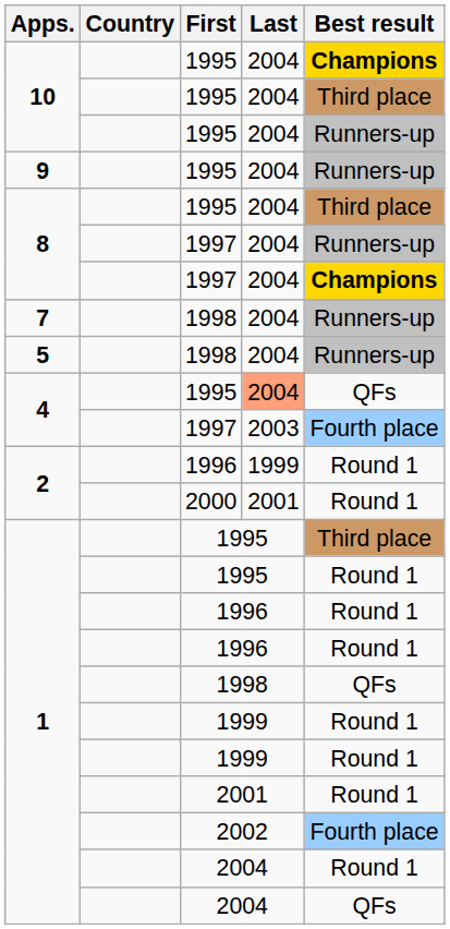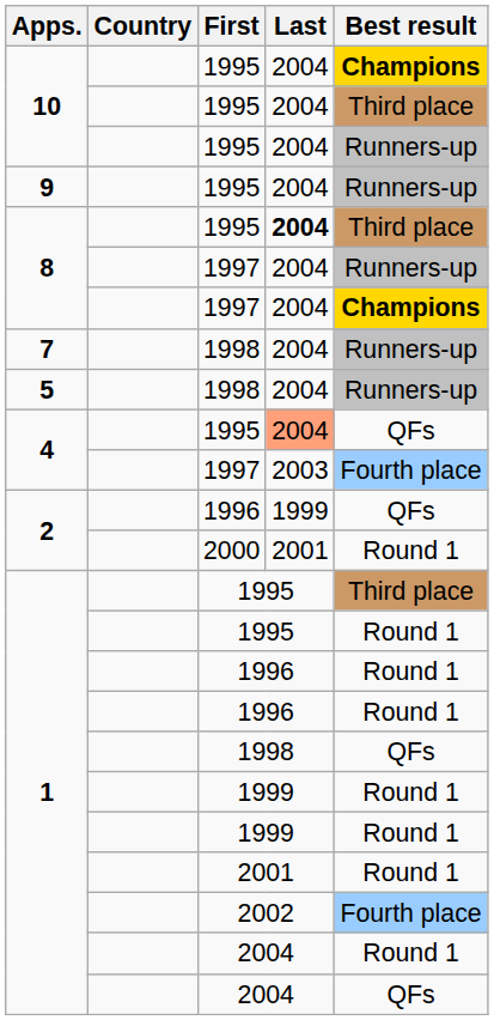8 / 1995 | Last: normal -> bold
2 / 1996 | Best result: Round 1 -> QFs
